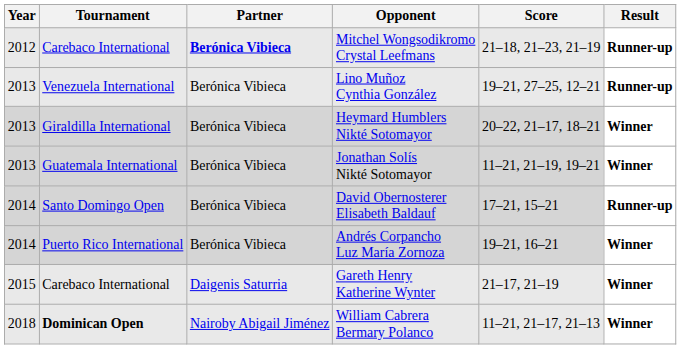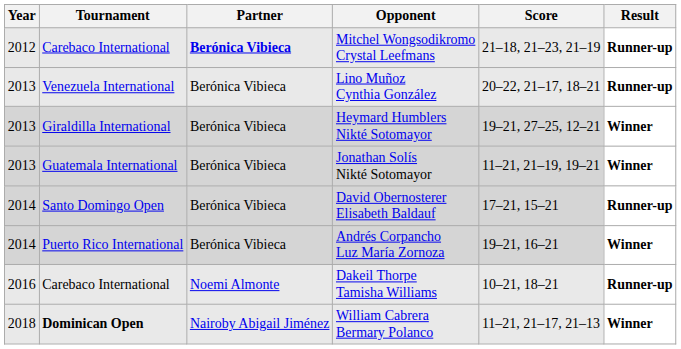Lino Muñoz Cynthia González | Score: 19–21, 27–25, 12–21 -> 20–22, 21–17, 18–21
Heymard Humblers Nikté Sotomayor | Score: 20–22, 21–17, 18–21 -> 19–21, 27–25, 12–21
- row: 2015 | Carebaco International | Daigenis Saturria | Gareth Henry Katherine Wynter | 21–17, 21–19 | Winner
+ row: 2016 | Carebaco International | Noemi Almonte | Dakeil Thorpe Tamisha Williams | 10–21, 18–21 | Runner-up
